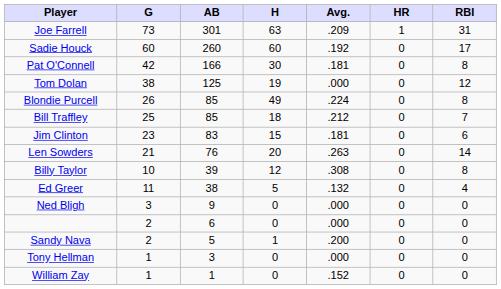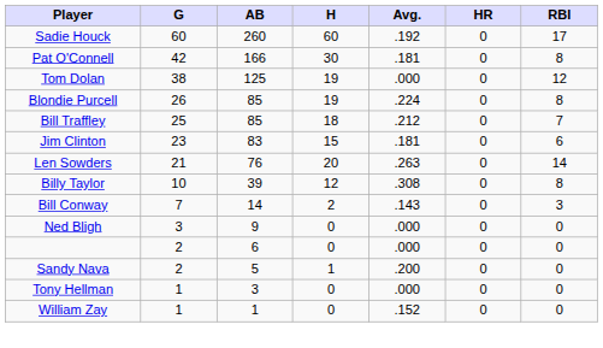- row: Joe Farrell | 73 | 301 | 63 | .209 | 1 | 31
Blondie Purcell | H: 49 -> 19
- row: Ed Greer | 11 | 38 | 5 | .132 | 0 | 4
+ row: Bill Conway | 7 | 14 | 2 | .143 | 0 | 3
